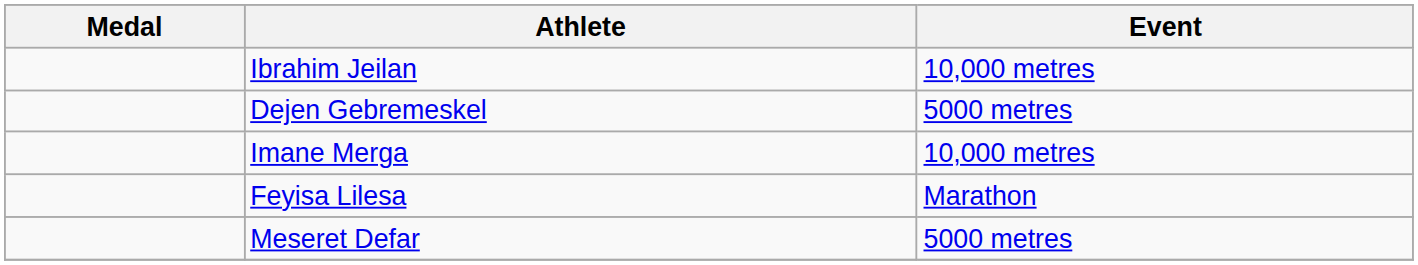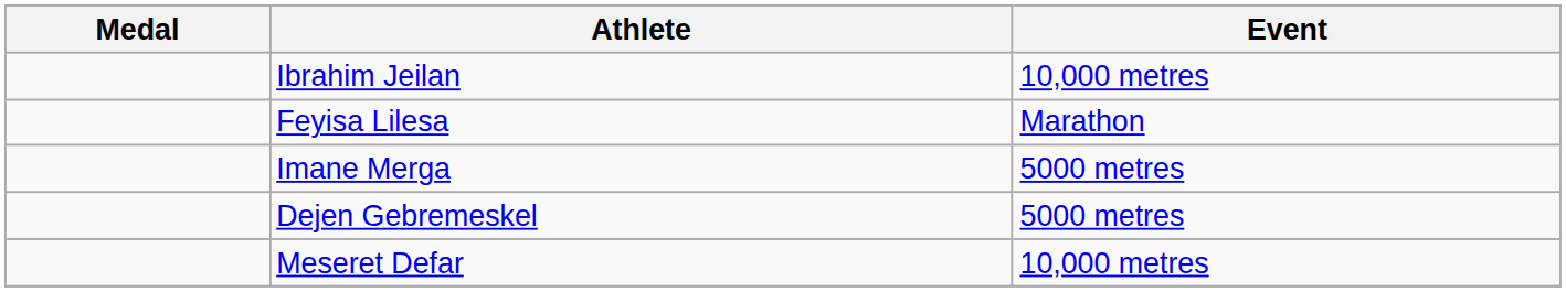rows swapped: Dejen Gebremeskel <-> Feyisa Lilesa
Imane Merga | Event: 10,000 metres -> 5000 metres
Meseret Defar | Event: 5000 metres -> 10,000 metres
